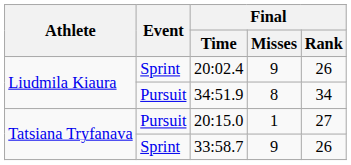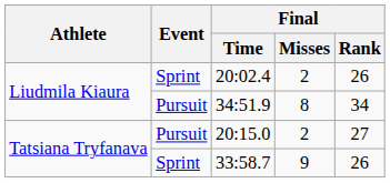20:02.4 | Final / Misses: 9 -> 2
20:15.0 | Final / Misses: 1 -> 2
